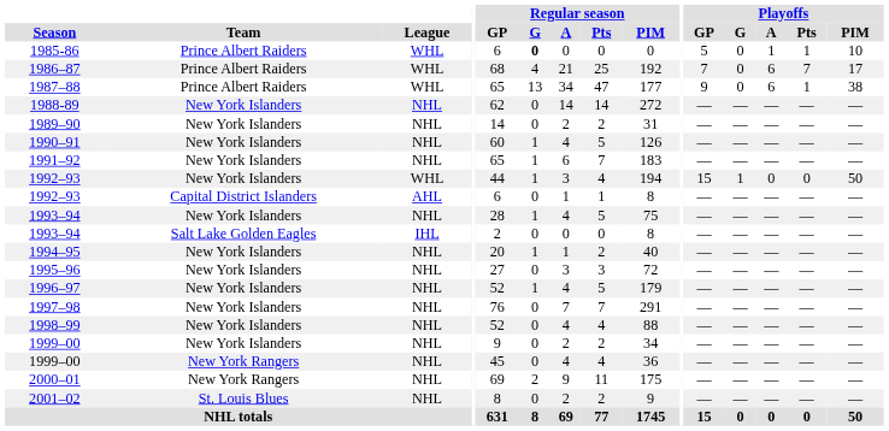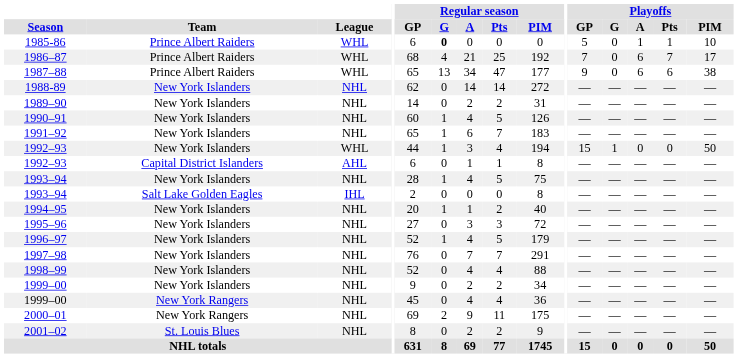1987–88 | Playoffs / Pts: 1 -> 6
